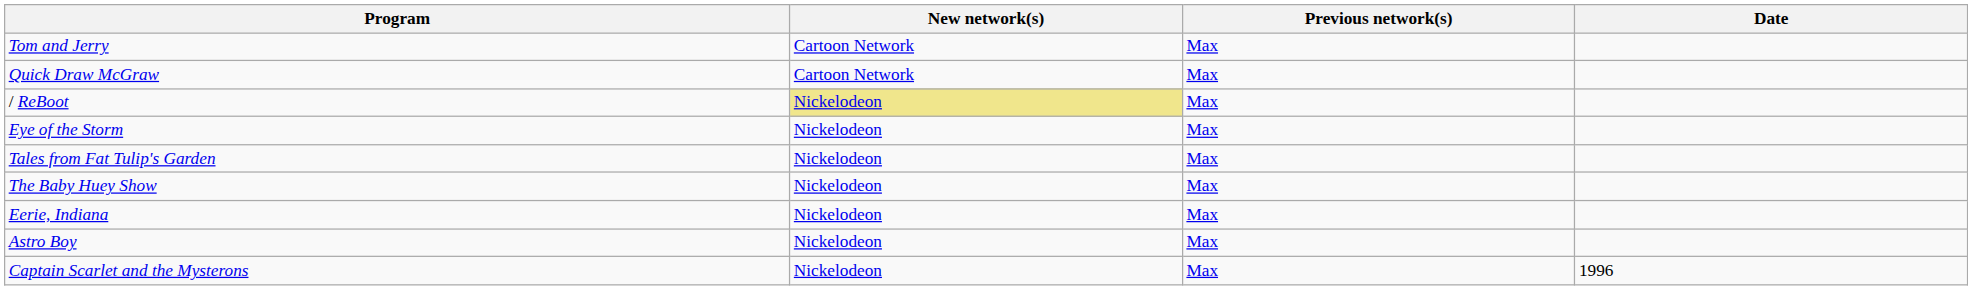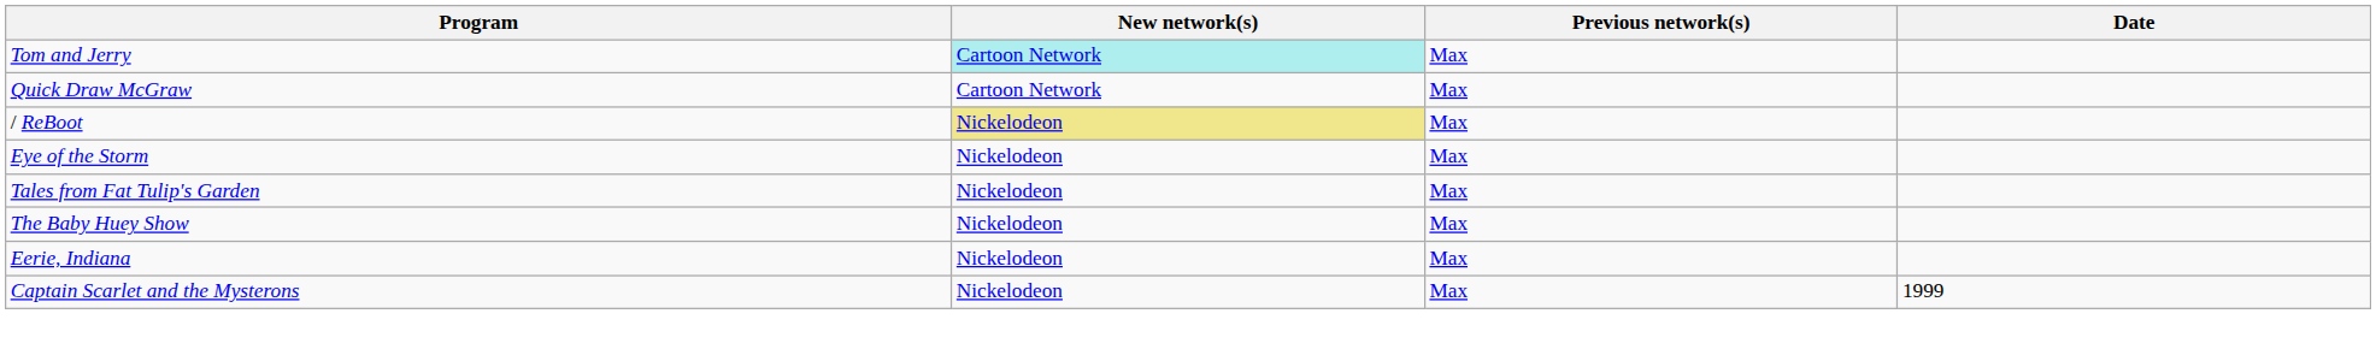Tom and Jerry | New network(s): no background -> paleturquoise background
- row: Astro Boy | Nickelodeon | Max
Captain Scarlet and the Mysterons | Date: 1996 -> 1999
